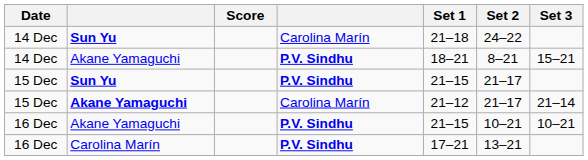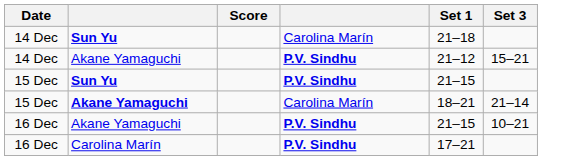- column: Set 2 | 24–22 | 8–21 | 21–17 | 21–17 | 10–21 | 13–21
14 Dec / Akane Yamaguchi | Set 1: 18–21 -> 21–12
15 Dec / Akane Yamaguchi | Set 1: 21–12 -> 18–21
